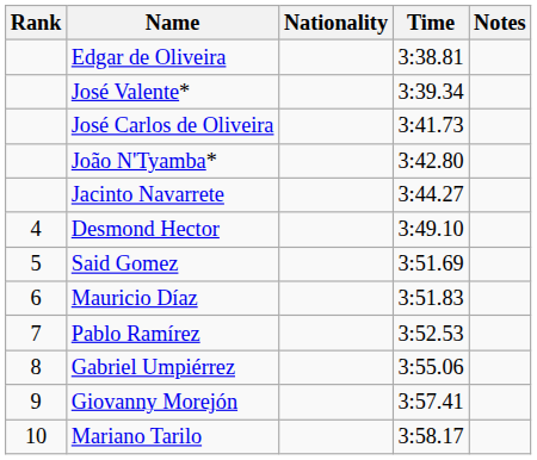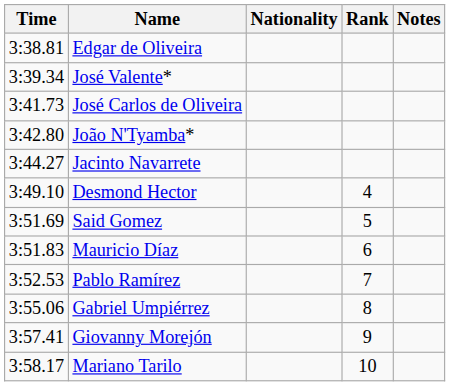columns swapped: Rank <-> Time
